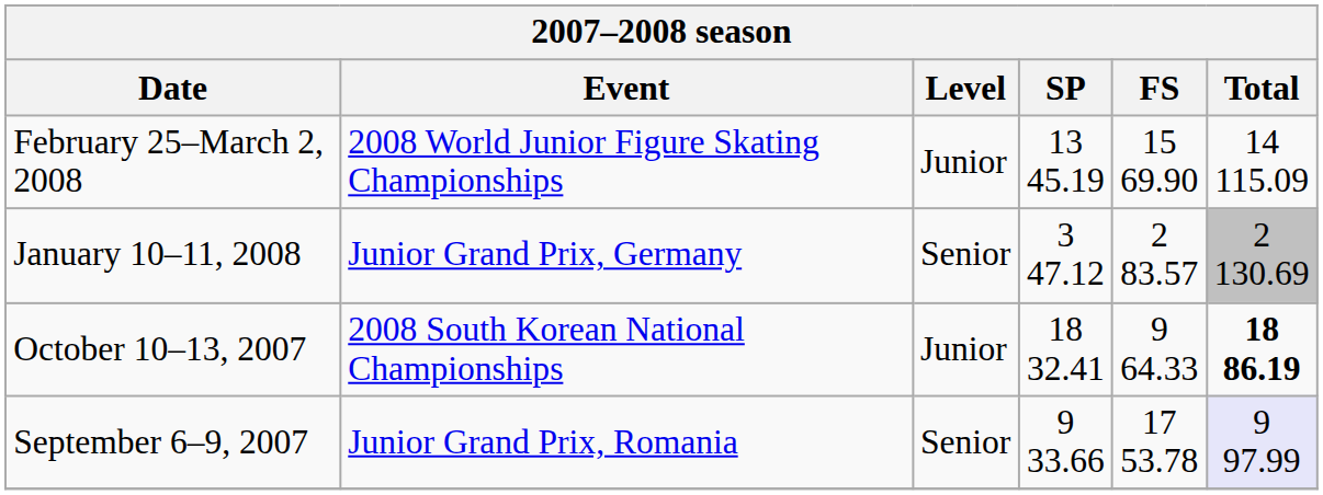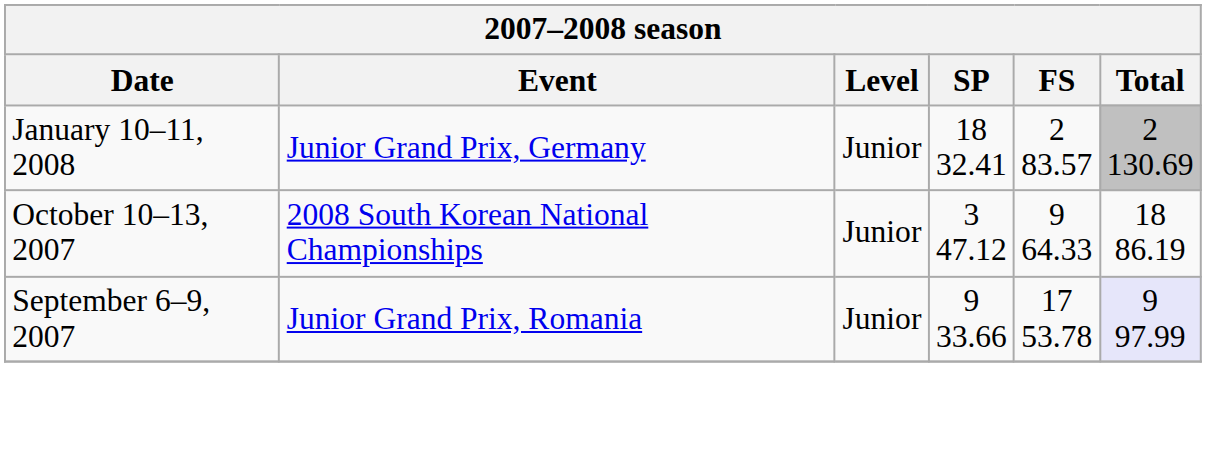- row: February 25–March 2, 2008 | 2008 World Junior Figure Skating Championships | Junior | 13 45.19 | 15 69.90 | 14 115.09
January 10–11, 2008 | Level: Senior -> Junior
January 10–11, 2008 | SP: 3 47.12 -> 18 32.41
October 10–13, 2007 | SP: 18 32.41 -> 3 47.12
October 10–13, 2007 | Total: bold -> normal
September 6–9, 2007 | Level: Senior -> Junior
